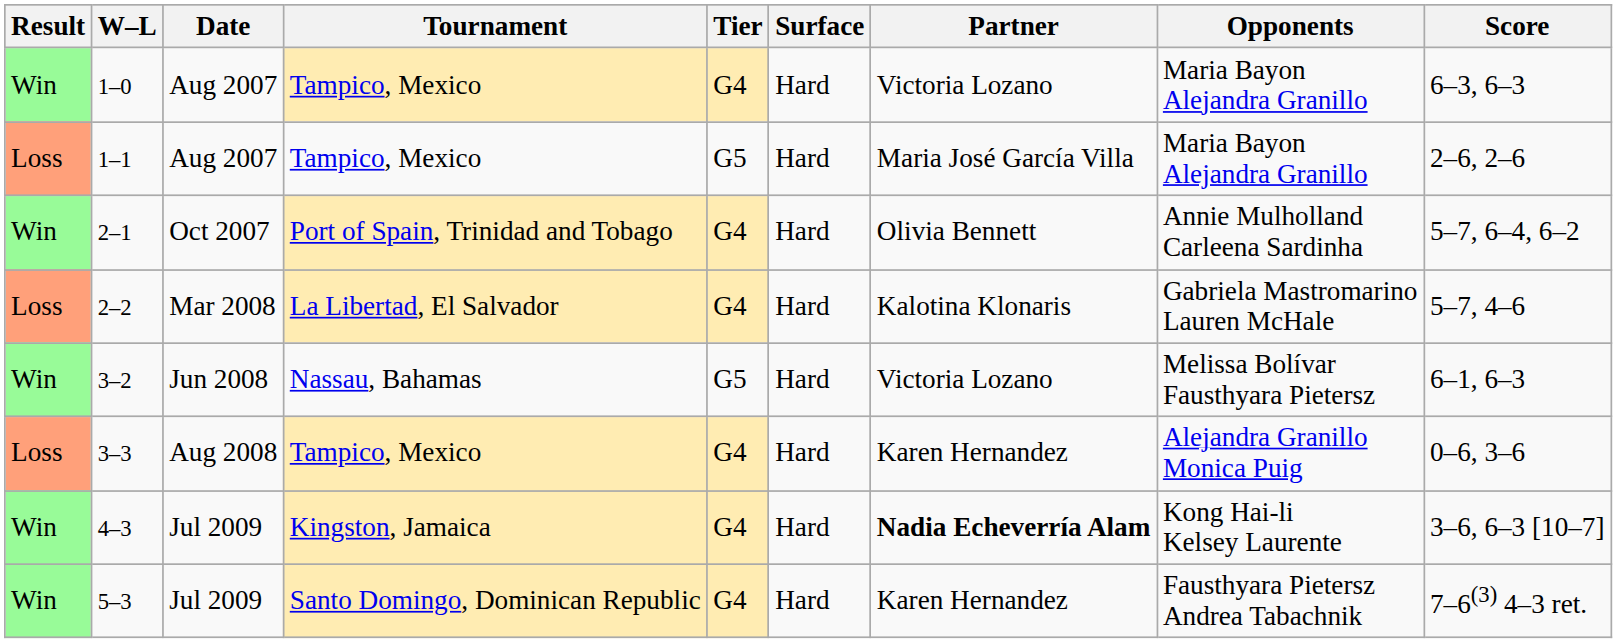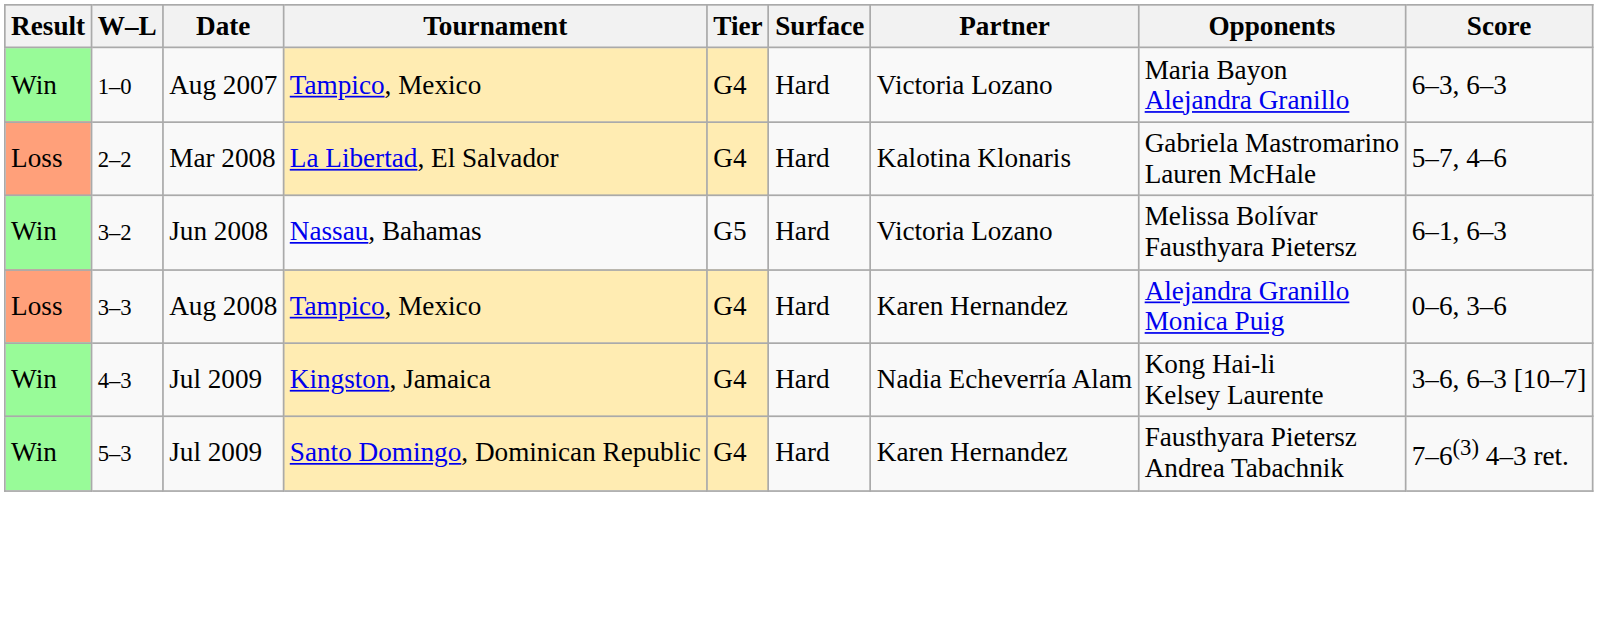- row: Loss | 1–1 | Aug 2007 | Tampico, Mexico | G5 | Hard | Maria José García Villa | Maria Bayon Alejandra Granillo | 2–6, 2–6
- row: Win | 2–1 | Oct 2007 | Port of Spain, Trinidad and Tobago | G4 | Hard | Olivia Bennett | Annie Mulholland Carleena Sardinha | 5–7, 6–4, 6–2
4–3 | Partner: bold -> normal
